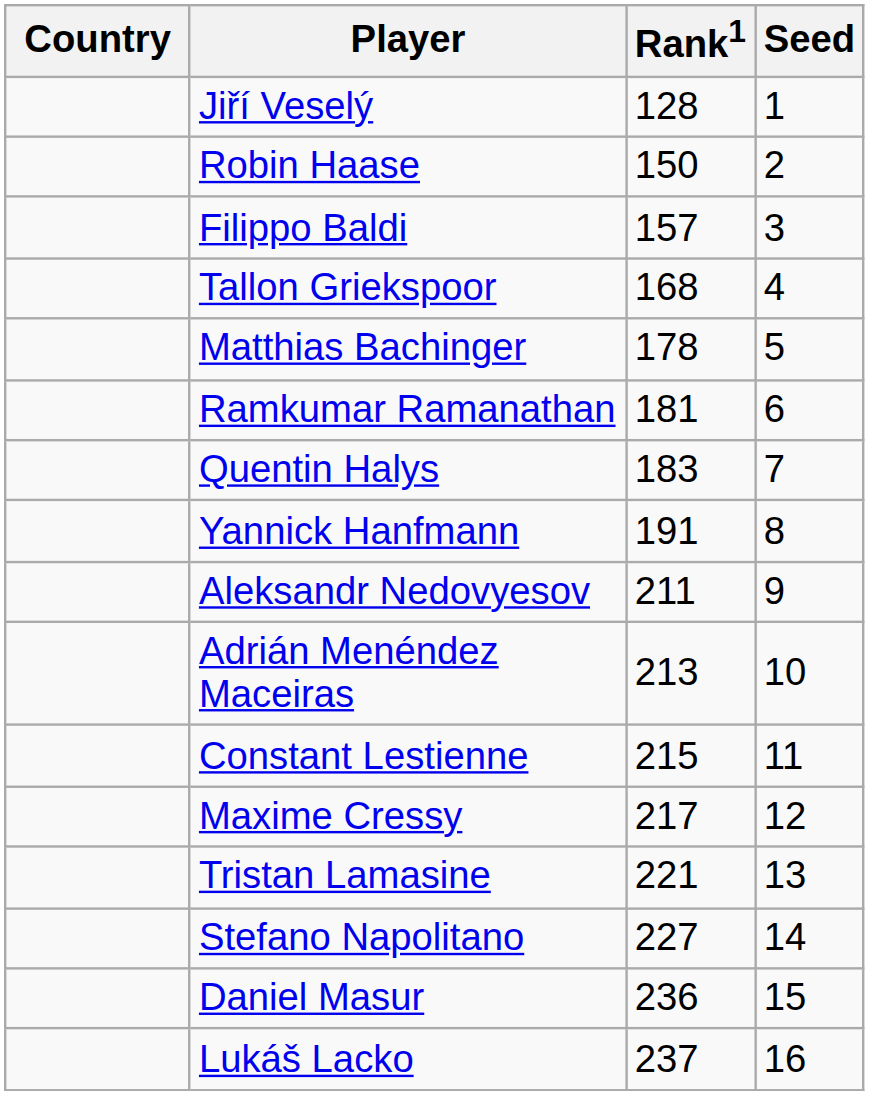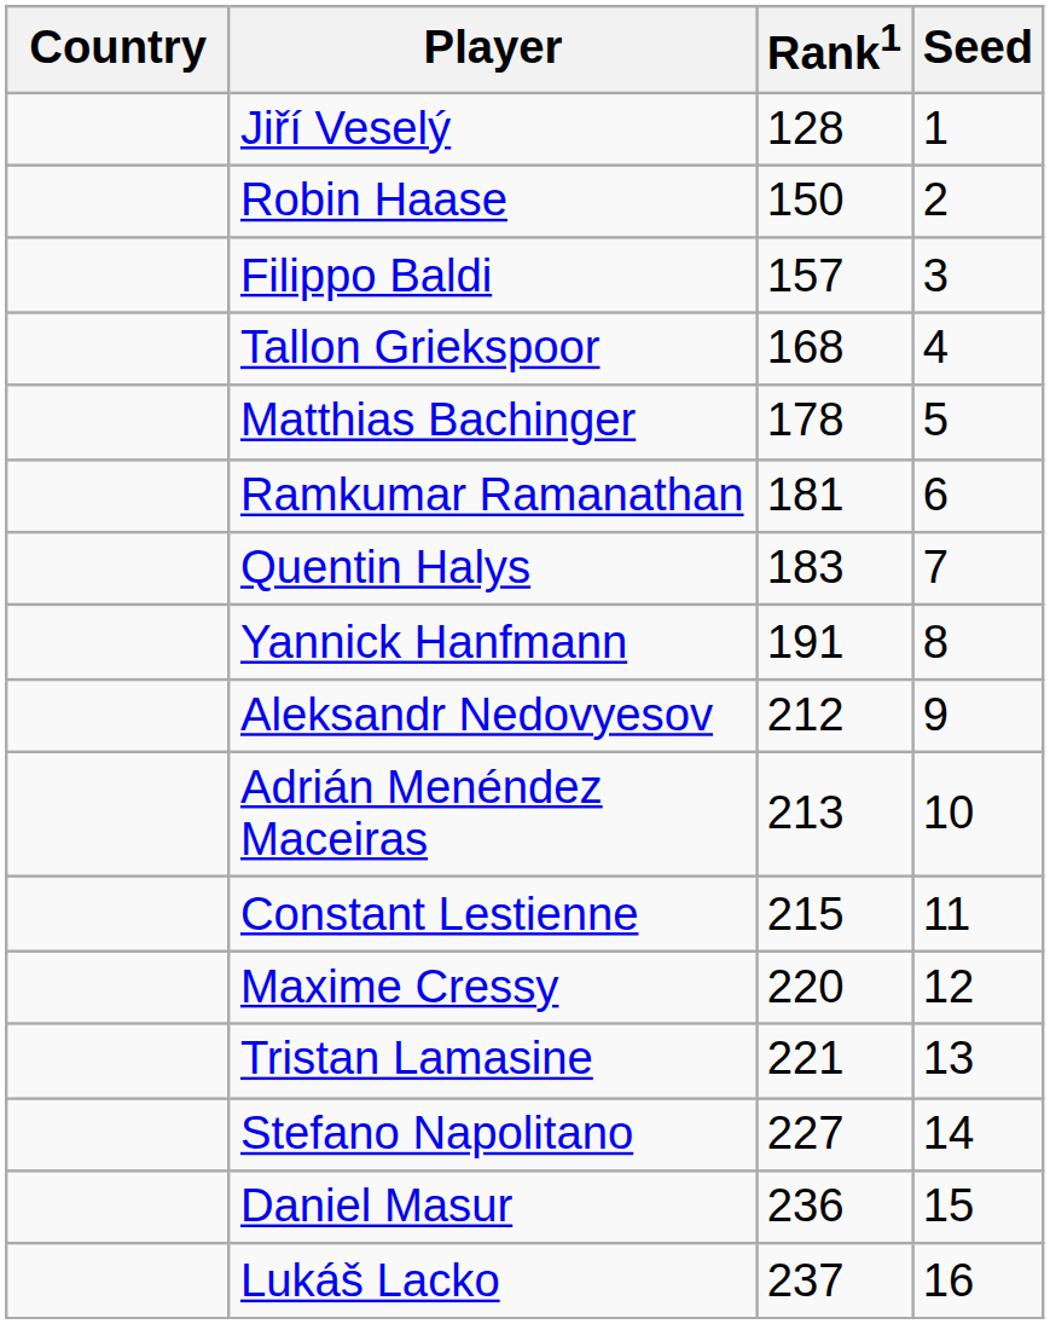Aleksandr Nedovyesov | Rank1: 211 -> 212
Maxime Cressy | Rank1: 217 -> 220
